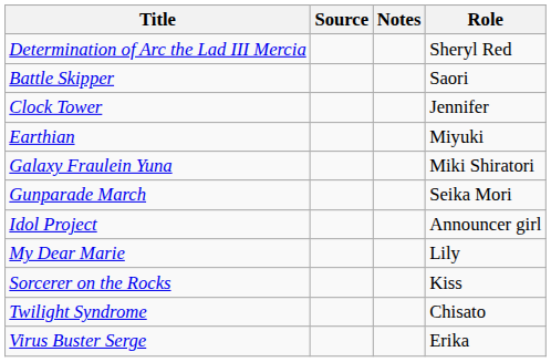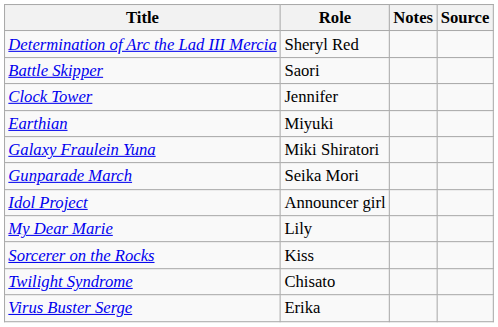columns swapped: Role <-> Source
